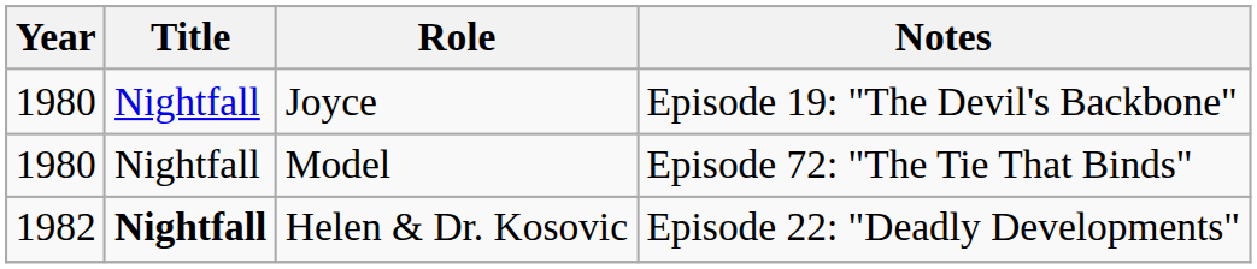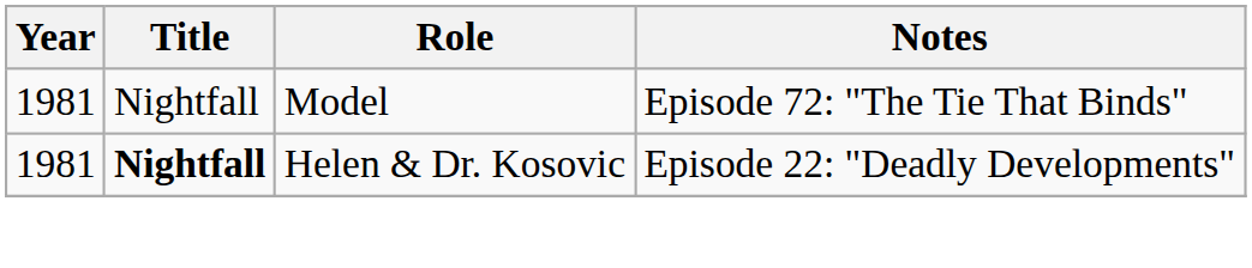- row: 1980 | Nightfall | Joyce | Episode 19: "The Devil's Backbone"
Model | Year: 1980 -> 1981
Helen & Dr. Kosovic | Year: 1982 -> 1981
